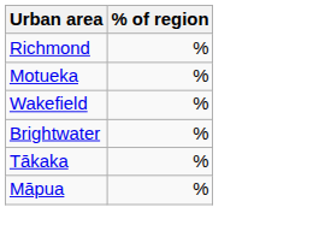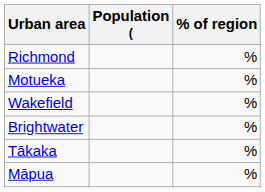+ column: Population (
